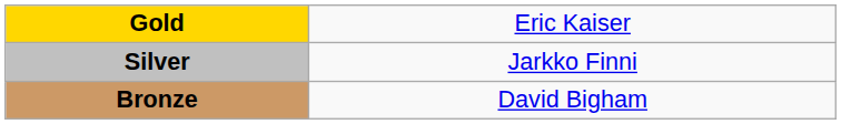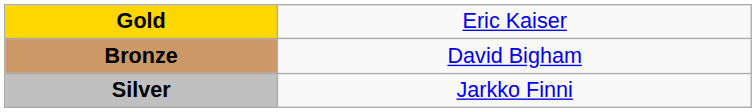rows swapped: Silver <-> Bronze
